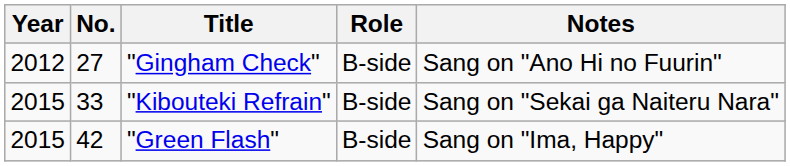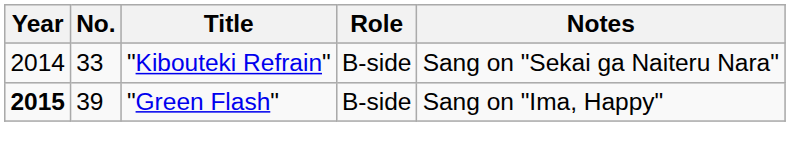- row: 2012 | 27 | "Gingham Check" | B-side | Sang on "Ano Hi no Fuurin"
"Kibouteki Refrain" | Year: 2015 -> 2014
"Green Flash" | Year: normal -> bold
"Green Flash" | No.: 42 -> 39
